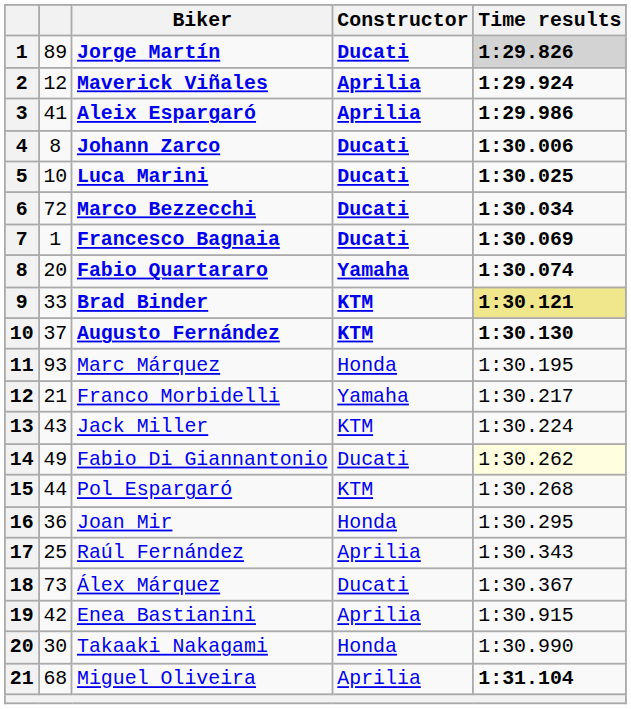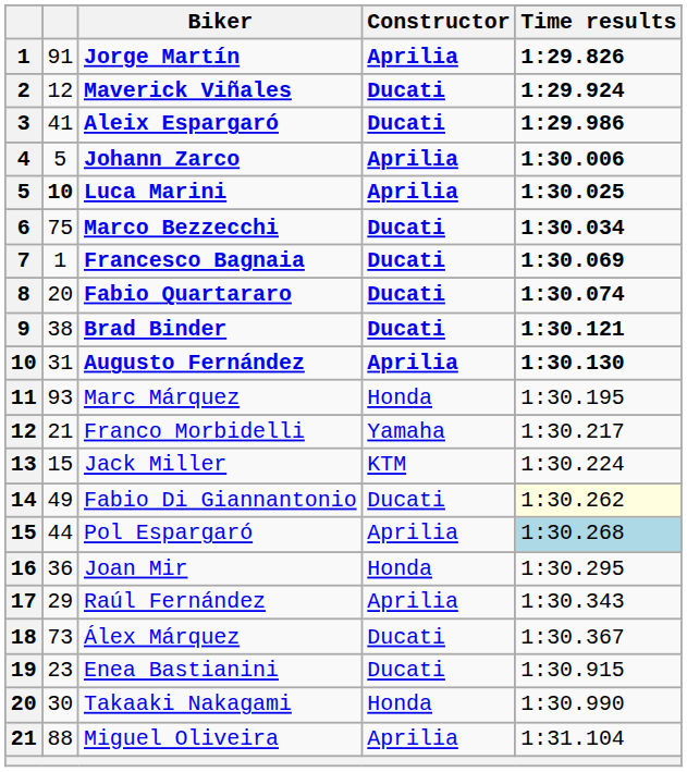Jorge Martín | column 2: 89 -> 91
Jorge Martín | Constructor: Ducati -> Aprilia
Jorge Martín | Time results: lightgrey background -> no background
Maverick Viñales | Constructor: Aprilia -> Ducati
Aleix Espargaró | Constructor: Aprilia -> Ducati
Johann Zarco | column 2: 8 -> 5
Johann Zarco | Constructor: Ducati -> Aprilia
Luca Marini | column 2: normal -> bold
Luca Marini | Constructor: Ducati -> Aprilia
Marco Bezzecchi | column 2: 72 -> 75
Fabio Quartararo | Constructor: Yamaha -> Ducati
Brad Binder | column 2: 33 -> 38
Brad Binder | Constructor: KTM -> Ducati
Brad Binder | Time results: khaki background -> no background
Augusto Fernández | column 2: 37 -> 31
Augusto Fernández | Constructor: KTM -> Aprilia
Jack Miller | column 2: 43 -> 15
Pol Espargaró | Constructor: KTM -> Aprilia
Pol Espargaró | Time results: no background -> lightblue background
Raúl Fernández | column 2: 25 -> 29
Enea Bastianini | column 2: 42 -> 23
Enea Bastianini | Constructor: Aprilia -> Ducati
Miguel Oliveira | column 2: 68 -> 88
Miguel Oliveira | Time results: bold -> normal
